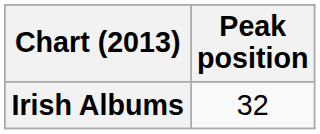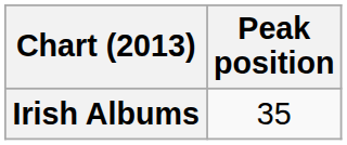Irish Albums | Peak position: 32 -> 35
